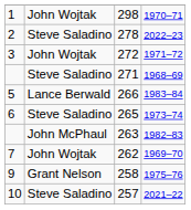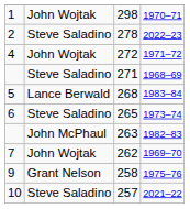1971–72 | column 1: 3 -> 4
1983–84 | column 3: 266 -> 268
